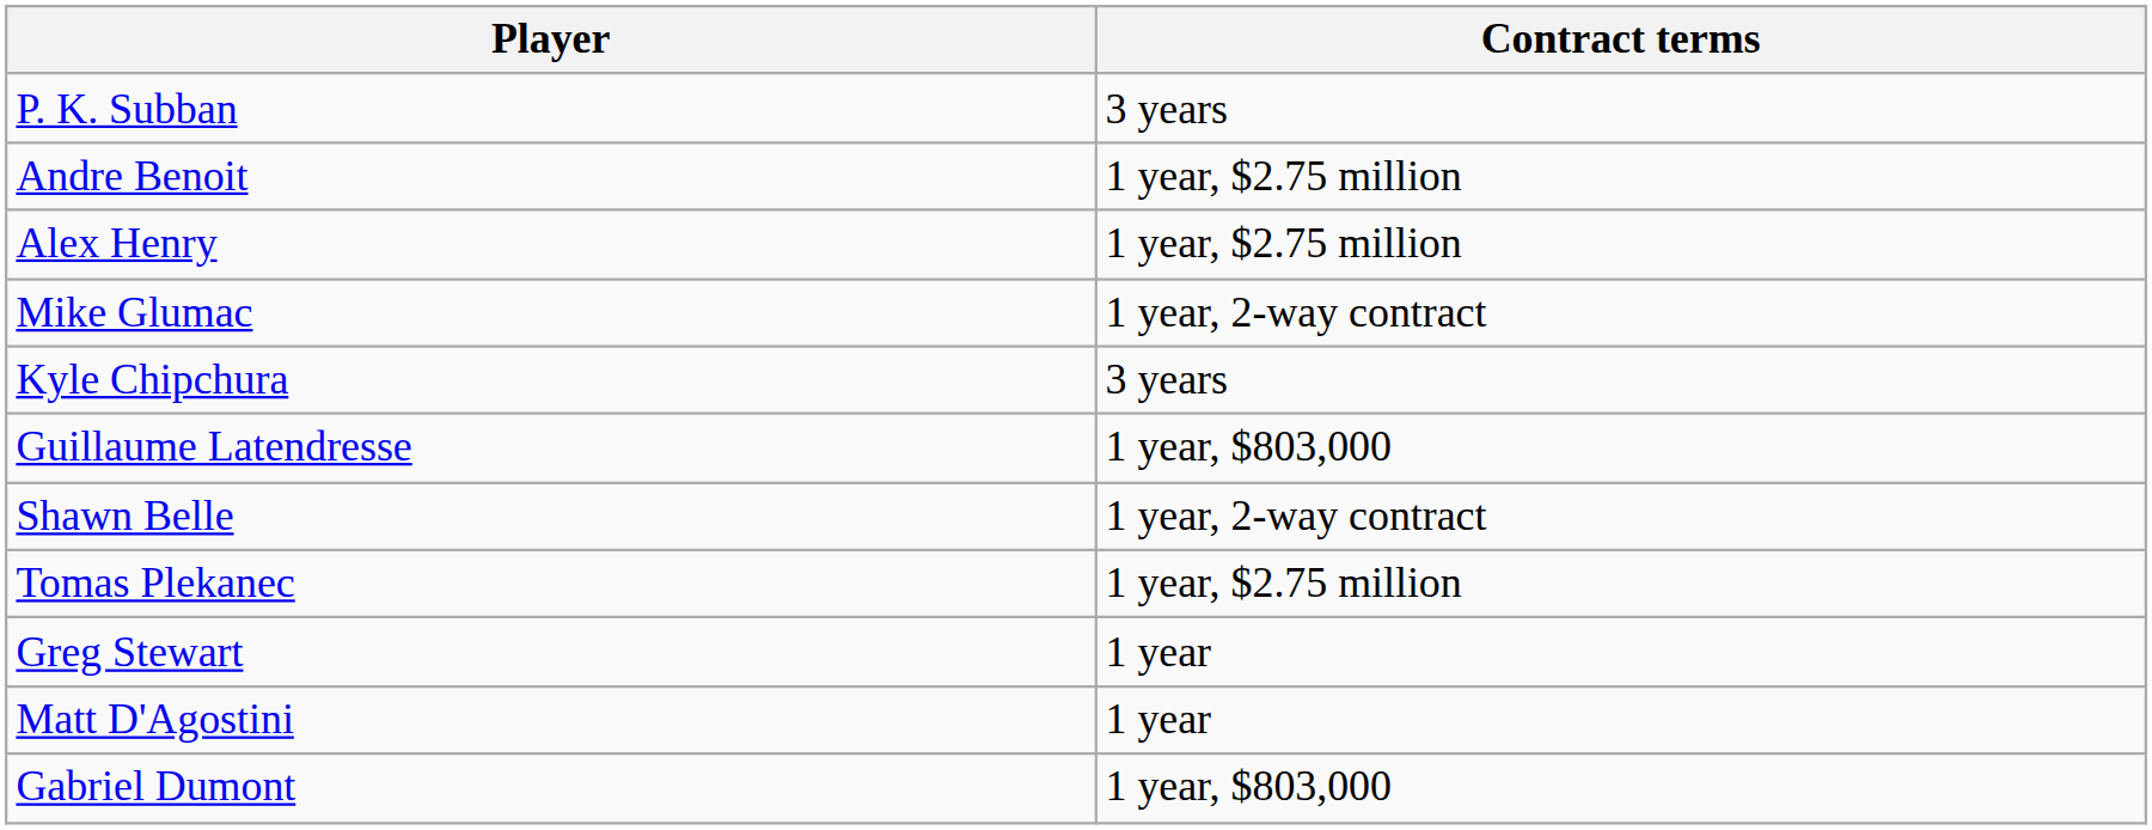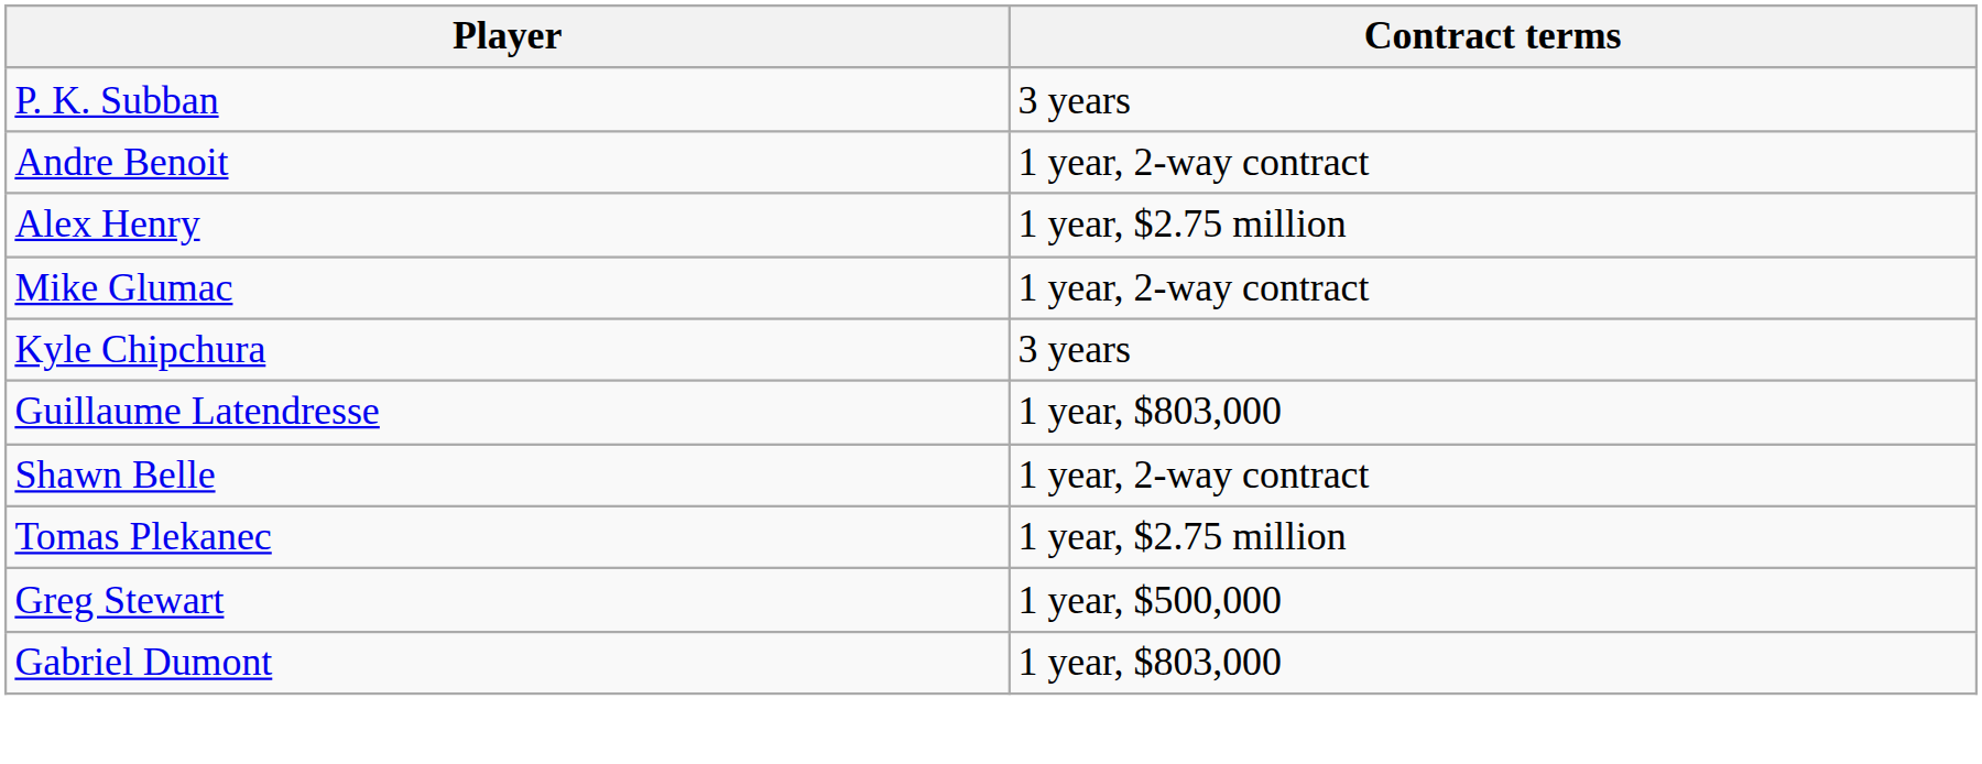Andre Benoit | Contract terms: 1 year, $2.75 million -> 1 year, 2-way contract
Greg Stewart | Contract terms: 1 year -> 1 year, $500,000
- row: Matt D'Agostini | 1 year
